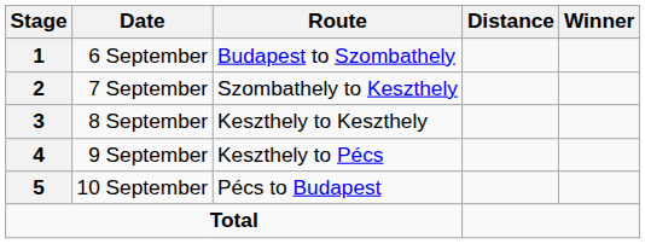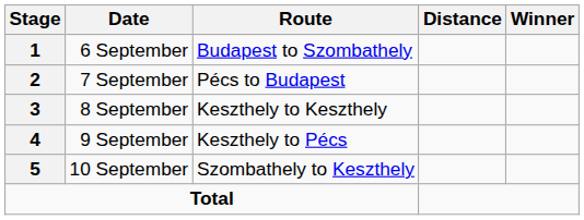7 September | Route: Szombathely to Keszthely -> Pécs to Budapest
10 September | Route: Pécs to Budapest -> Szombathely to Keszthely
